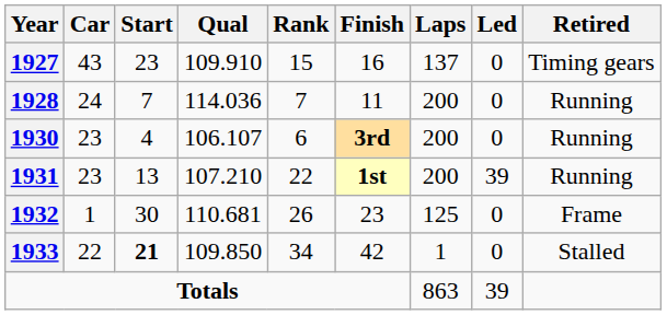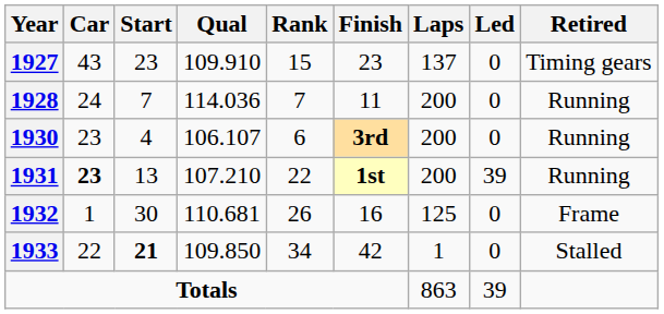1927 | Finish: 16 -> 23
1931 | Car: normal -> bold
1932 | Finish: 23 -> 16
